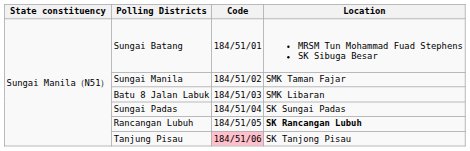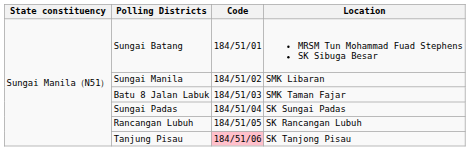Sungai Manila | Location: SMK Taman Fajar -> SMK Libaran
Batu 8 Jalan Labuk | Location: SMK Libaran -> SMK Taman Fajar
Rancangan Lubuh | Location: bold -> normal
